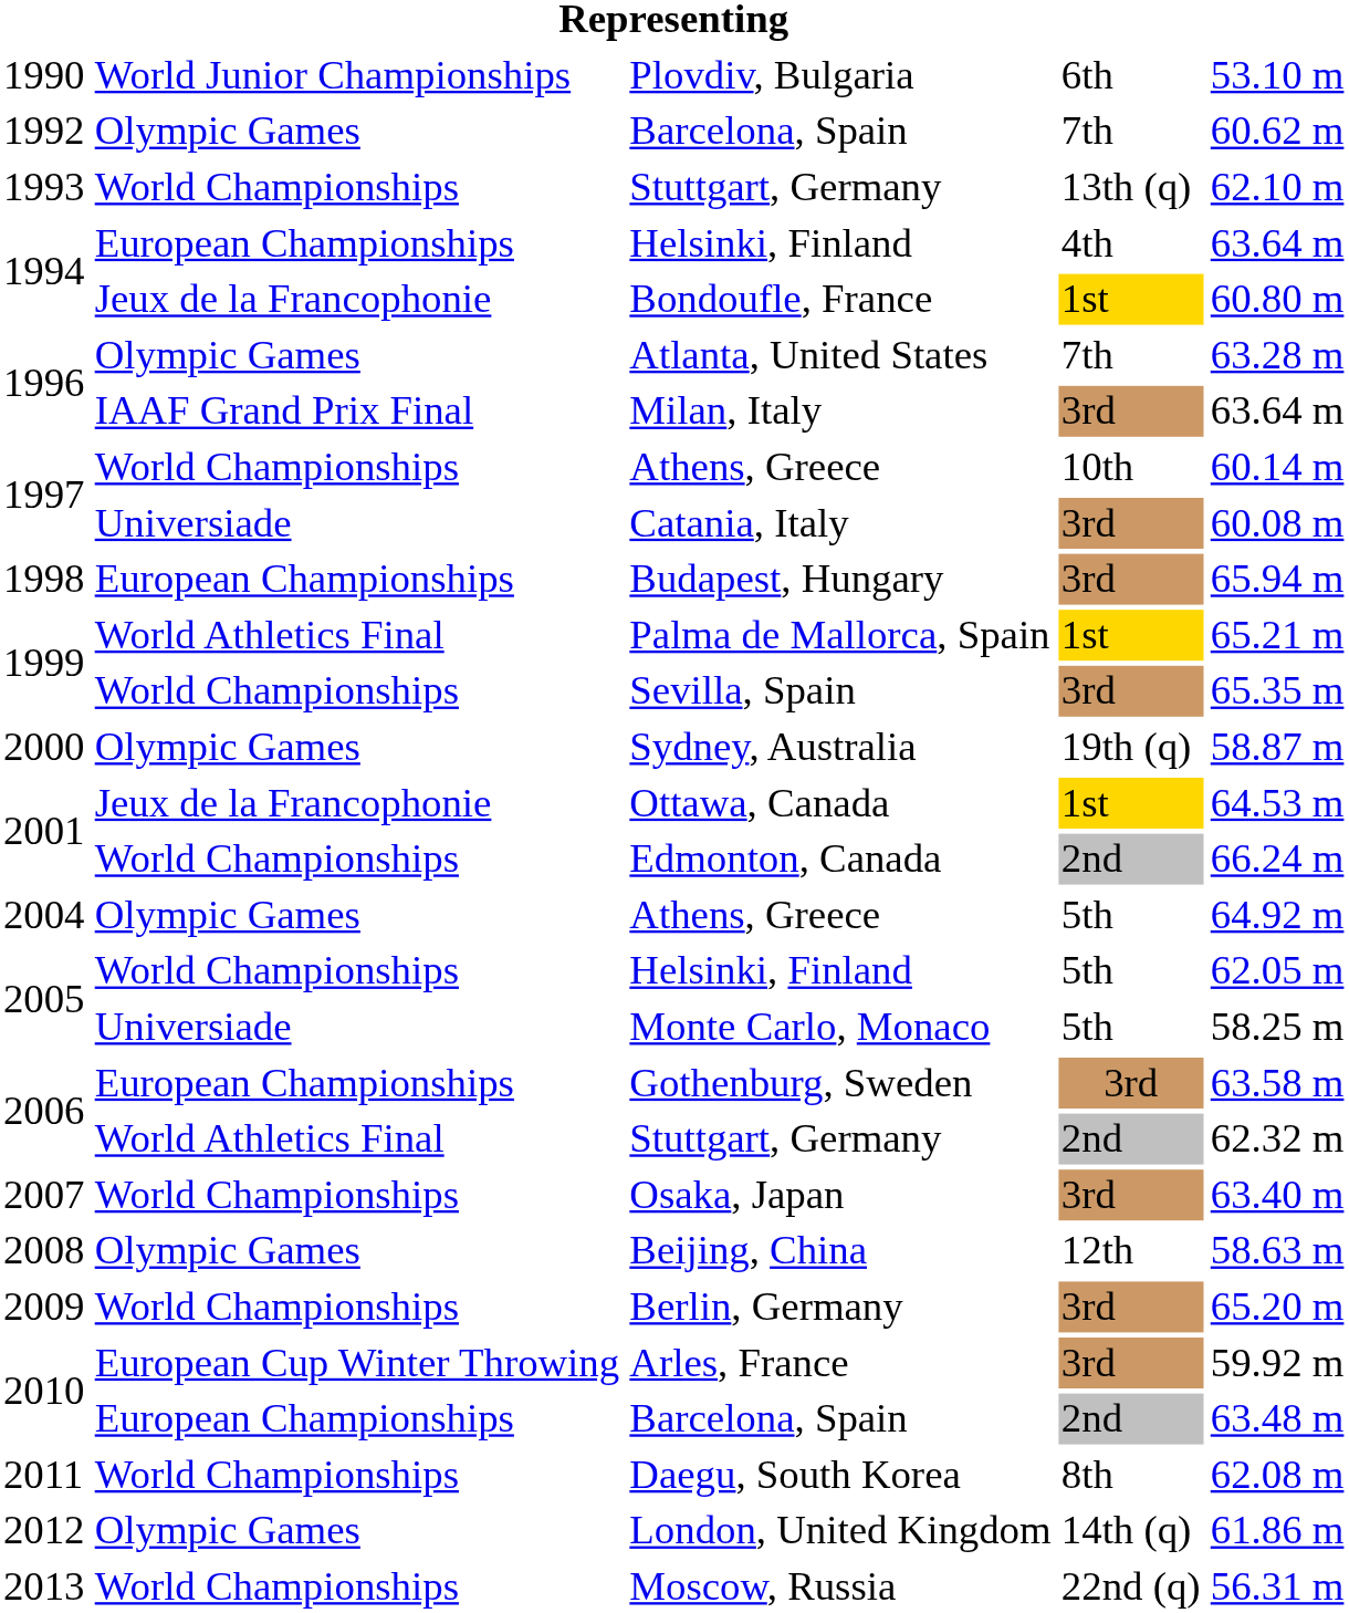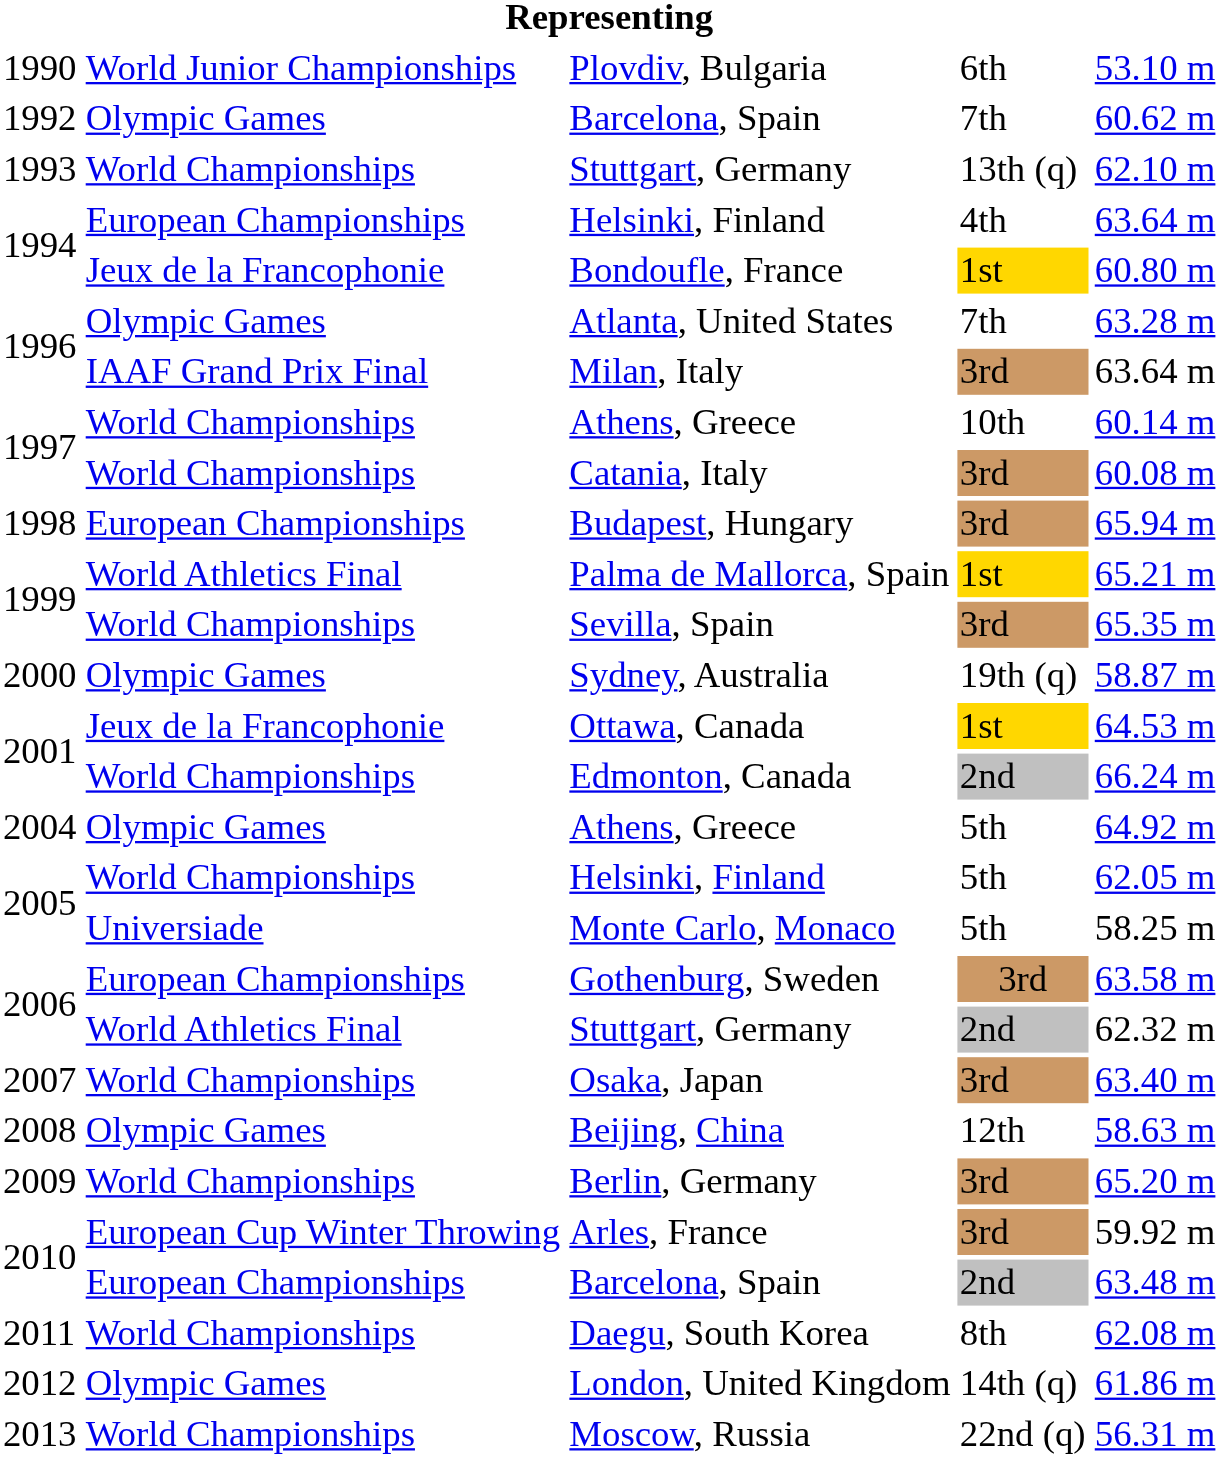Catania, Italy | column 2: Universiade -> World Championships
